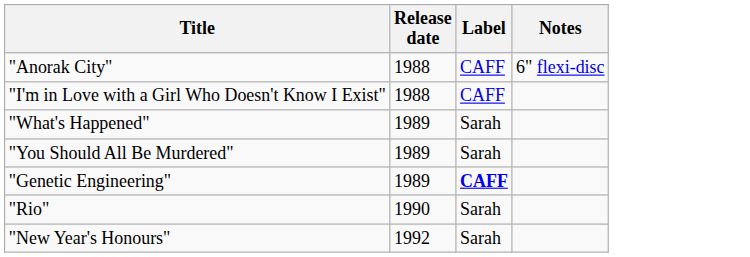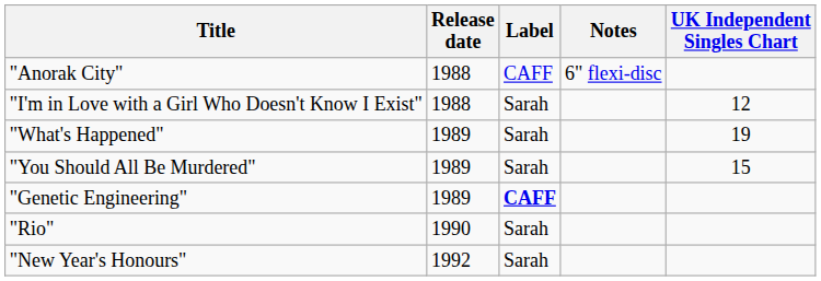+ column: UK Independent Singles Chart | 12 | 19 | 15
"I'm in Love with a Girl Who Doesn't Know I Exist" | Label: CAFF -> Sarah
